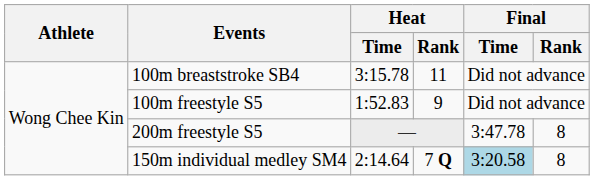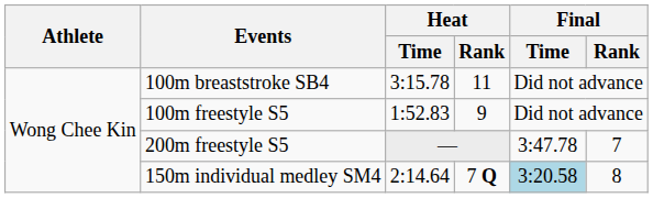200m freestyle S5 | Final / Rank: 8 -> 7
